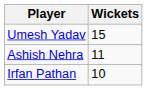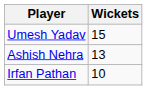Ashish Nehra | Wickets: 11 -> 13
